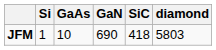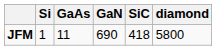JFM | GaAs: 10 -> 11
JFM | diamond: 5803 -> 5800
